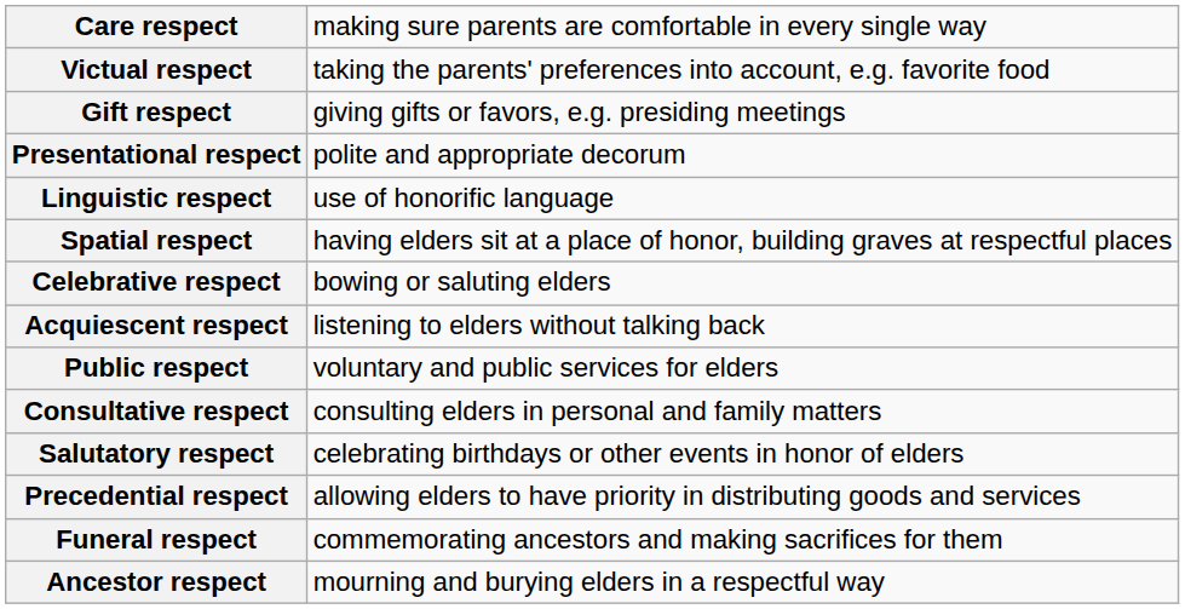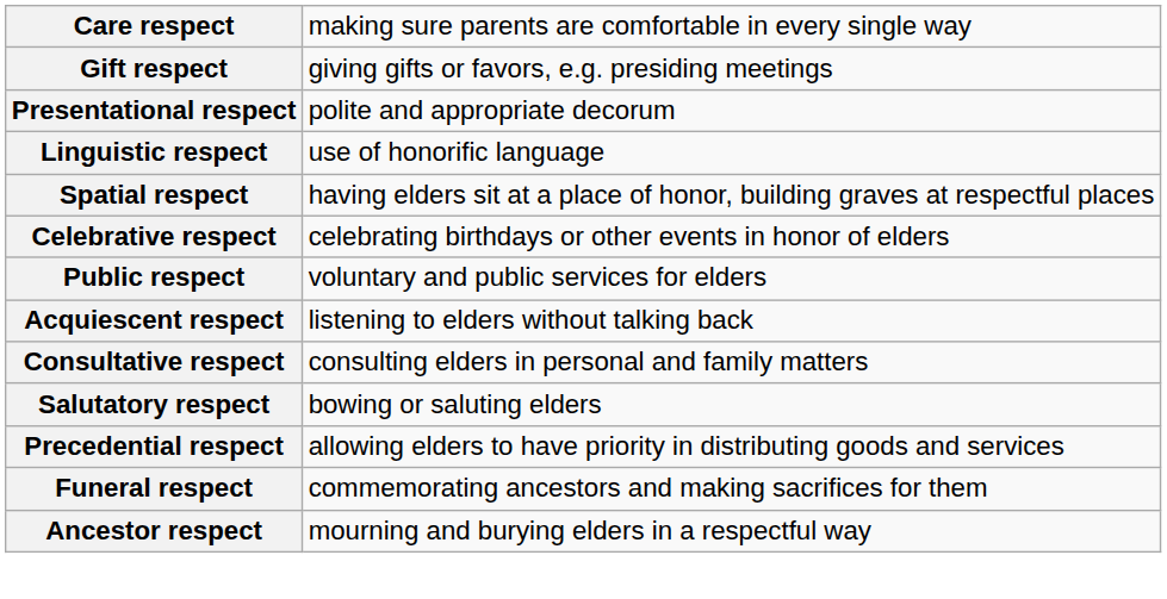- row: Victual respect | taking the parents' preferences into account, e.g. favorite food
Celebrative respect | column 2: bowing or saluting elders -> celebrating birthdays or other events in honor of elders
rows swapped: Public respect <-> Acquiescent respect
Salutatory respect | column 2: celebrating birthdays or other events in honor of elders -> bowing or saluting elders
